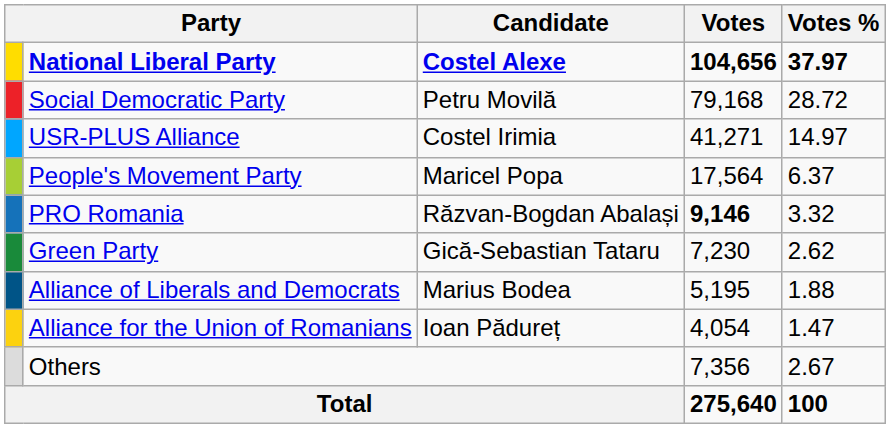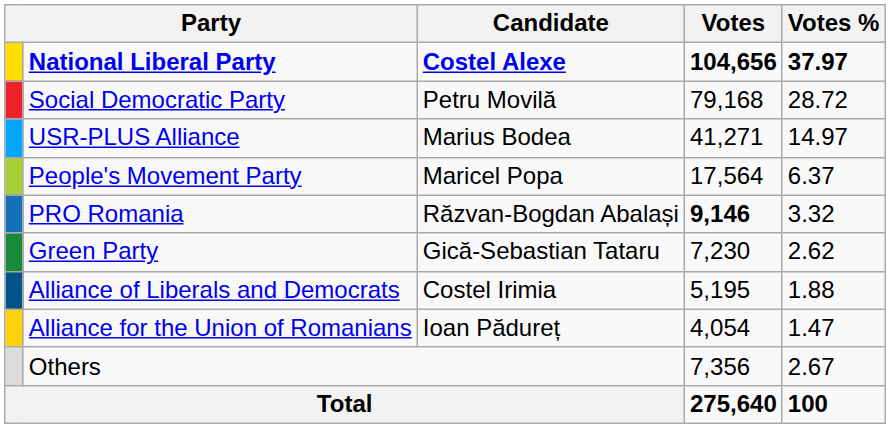USR-PLUS Alliance | Candidate: Costel Irimia -> Marius Bodea
Alliance of Liberals and Democrats | Candidate: Marius Bodea -> Costel Irimia
